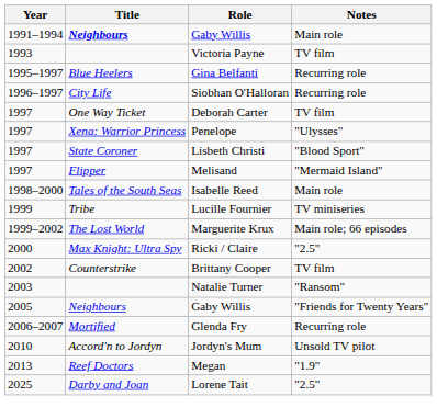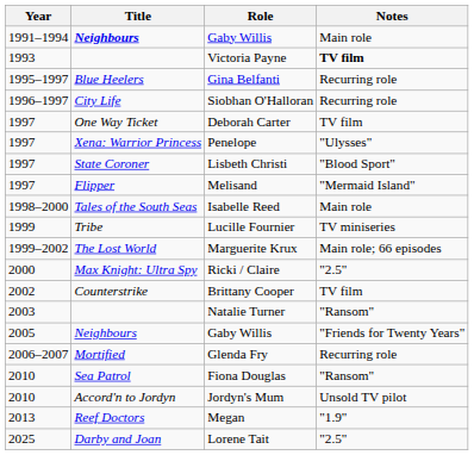Victoria Payne | Notes: normal -> bold
+ row: 2010 | Sea Patrol | Fiona Douglas | "Ransom"
